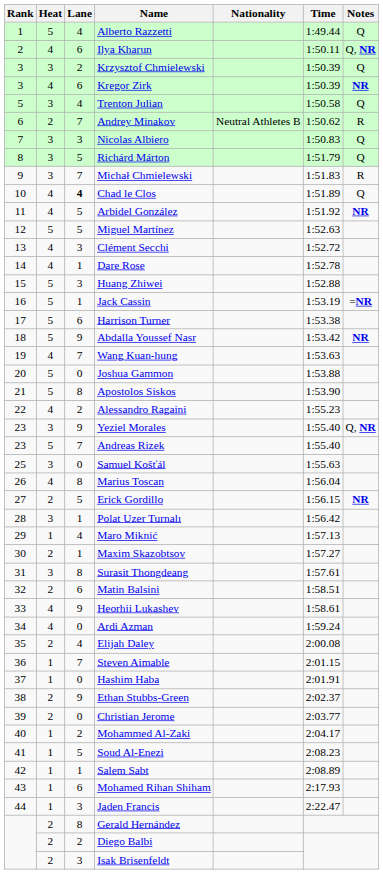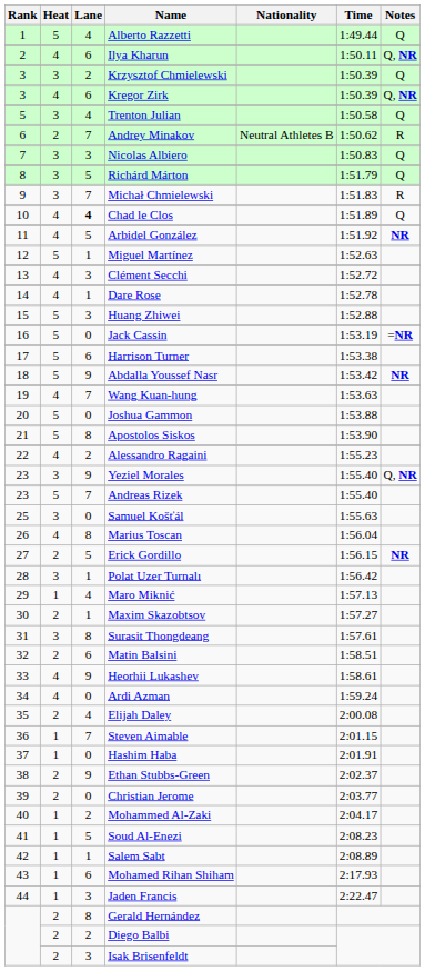Kregor Zirk | Notes: NR -> Q, NR
Miguel Martínez | Lane: 5 -> 1
Jack Cassin | Lane: 1 -> 0
